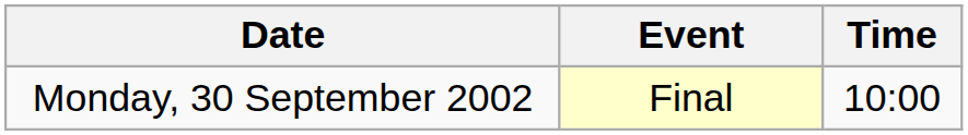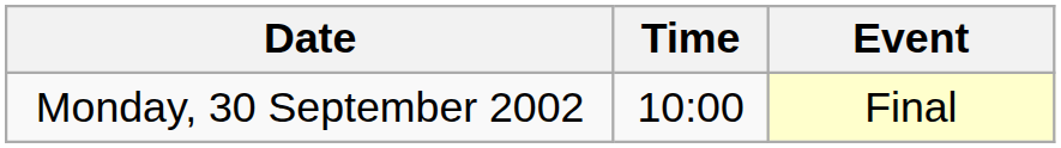columns swapped: Time <-> Event
